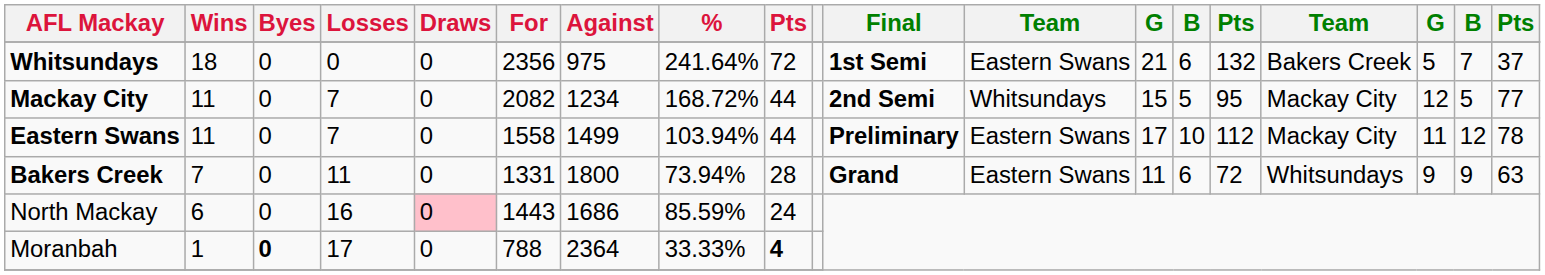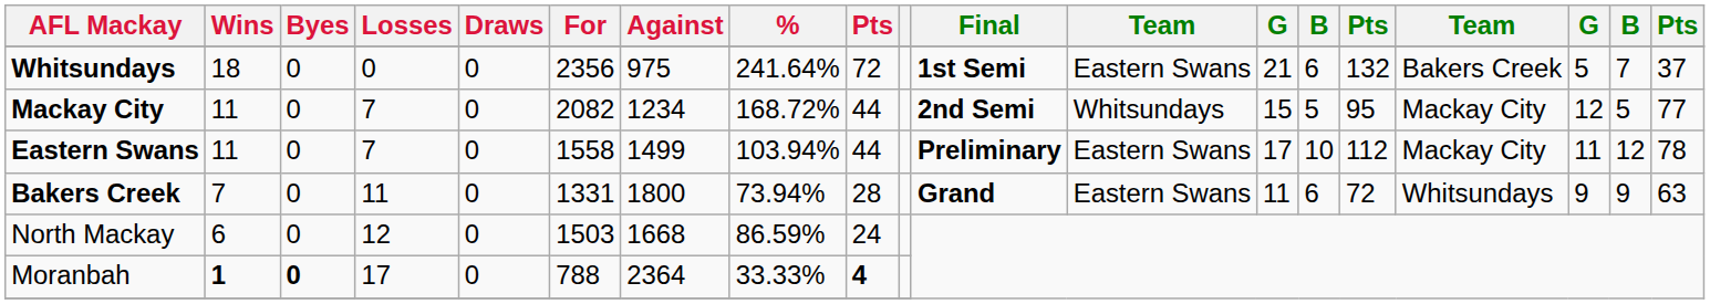North Mackay | Losses: 16 -> 12
North Mackay | Draws: pink background -> no background
North Mackay | For: 1443 -> 1503
North Mackay | Against: 1686 -> 1668
North Mackay | %: 85.59% -> 86.59%
Moranbah | Wins: normal -> bold
